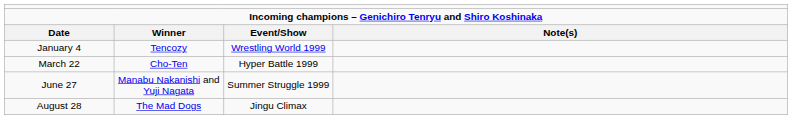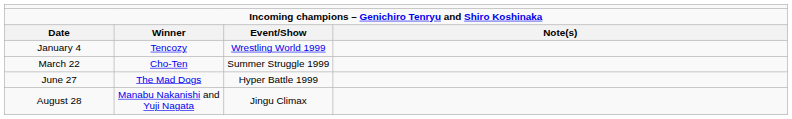March 22 | column 3: Hyper Battle 1999 -> Summer Struggle 1999
June 27 | column 2: Manabu Nakanishi and Yuji Nagata -> The Mad Dogs
June 27 | column 3: Summer Struggle 1999 -> Hyper Battle 1999
August 28 | column 2: The Mad Dogs -> Manabu Nakanishi and Yuji Nagata
